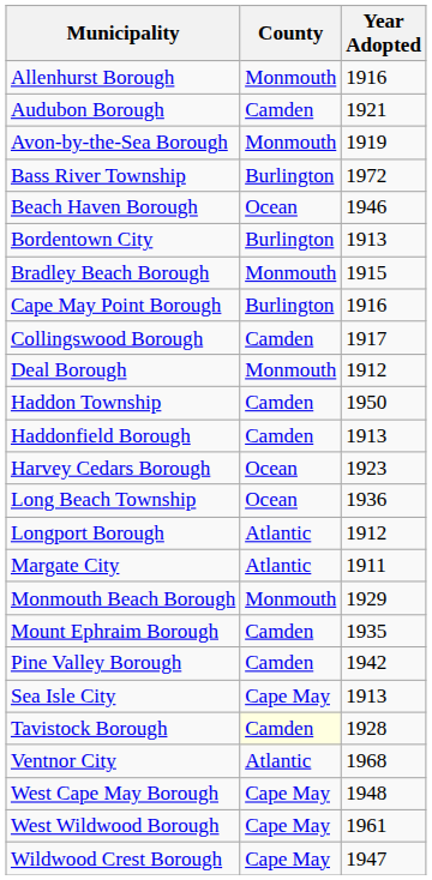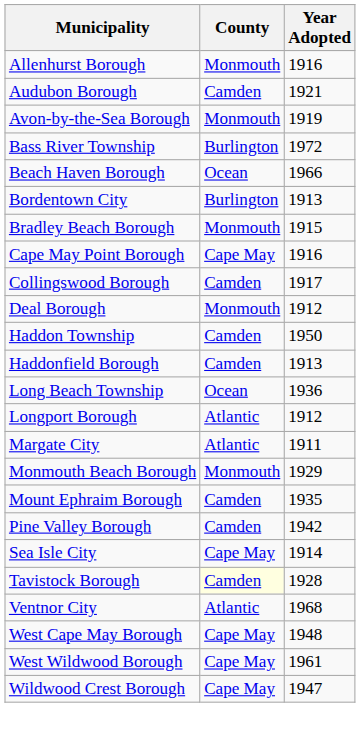Beach Haven Borough | Year Adopted: 1946 -> 1966
Cape May Point Borough | County: Burlington -> Cape May
- row: Harvey Cedars Borough | Ocean | 1923
Sea Isle City | Year Adopted: 1913 -> 1914
